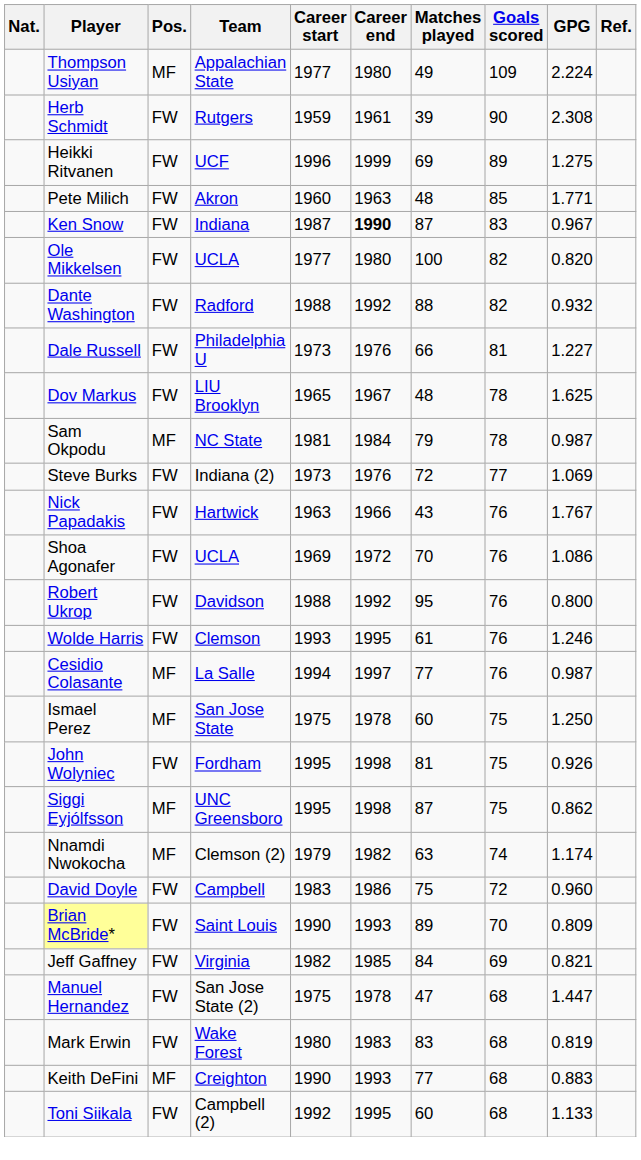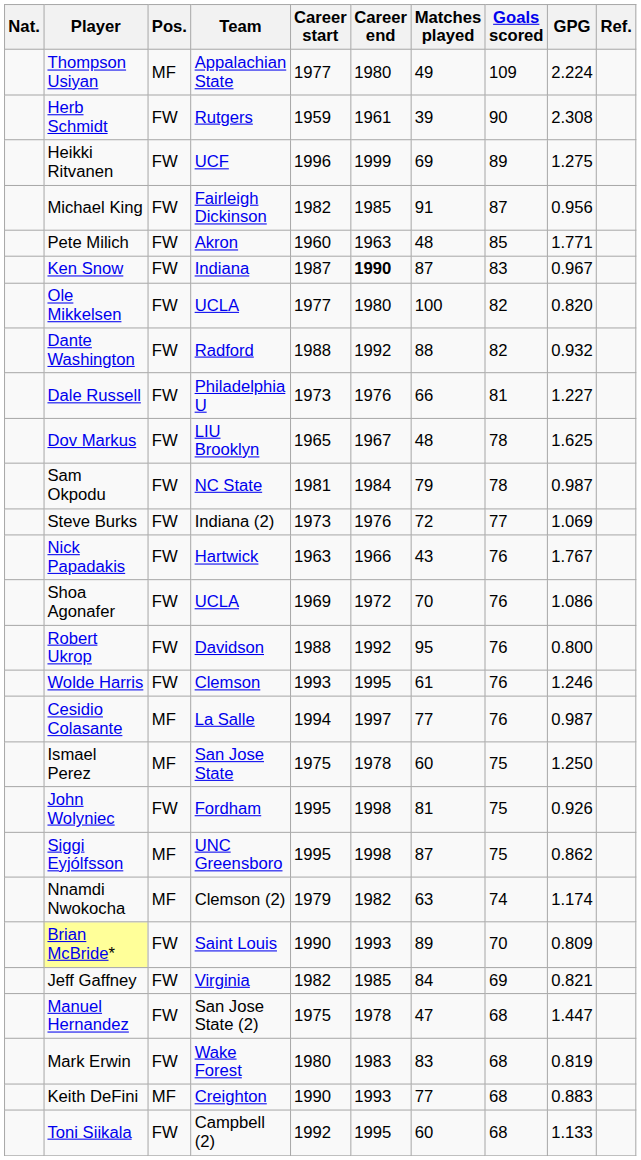+ row: Michael King | FW | Fairleigh Dickinson | 1982 | 1985 | 91 | 87 | 0.956
Sam Okpodu | Pos.: MF -> FW
- row: David Doyle | FW | Campbell | 1983 | 1986 | 75 | 72 | 0.960
